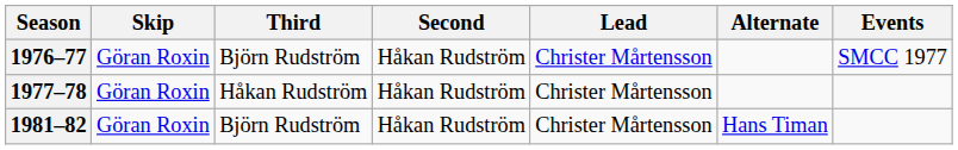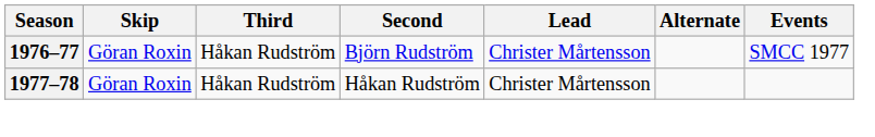1976–77 | Third: Björn Rudström -> Håkan Rudström
1976–77 | Second: Håkan Rudström -> Björn Rudström
- row: 1981–82 | Göran Roxin | Björn Rudström | Håkan Rudström | Christer Mårtensson | Hans Timan
